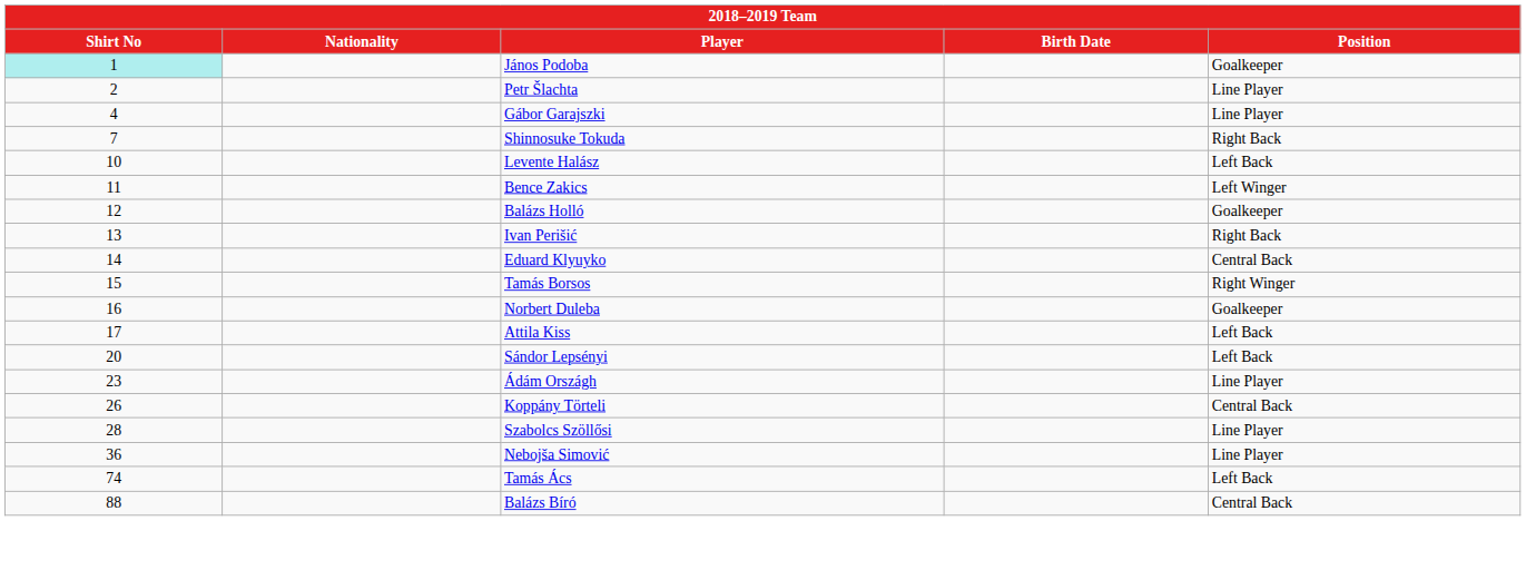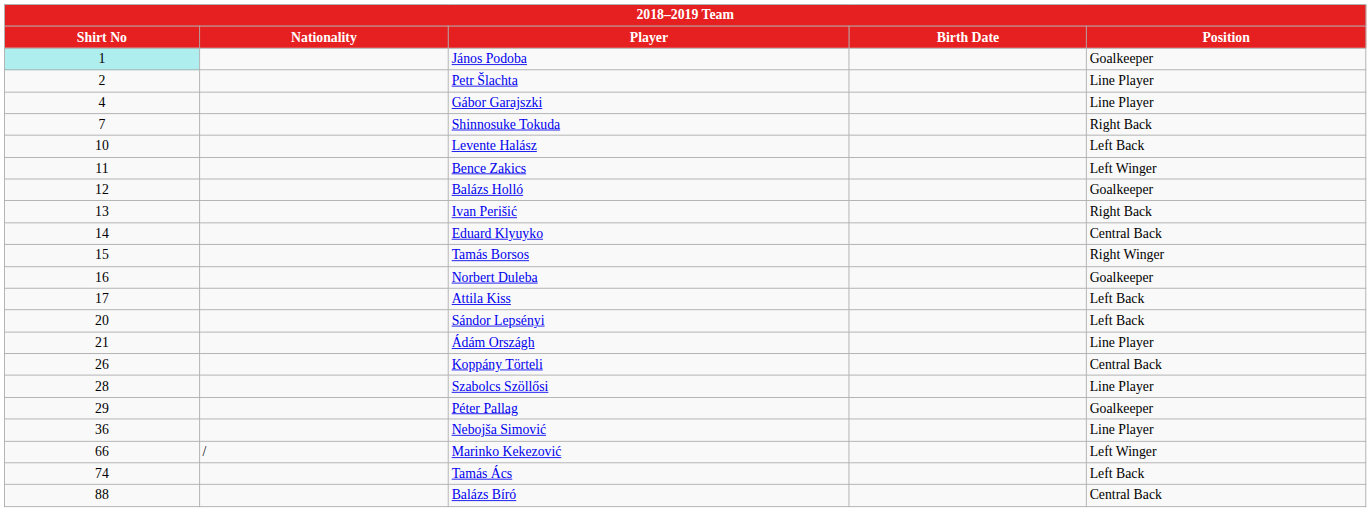Ádám Országh | Shirt No: 23 -> 21
+ row: 29 | Péter Pallag | Goalkeeper
+ row: 66 | / | Marinko Kekezović | Left Winger
